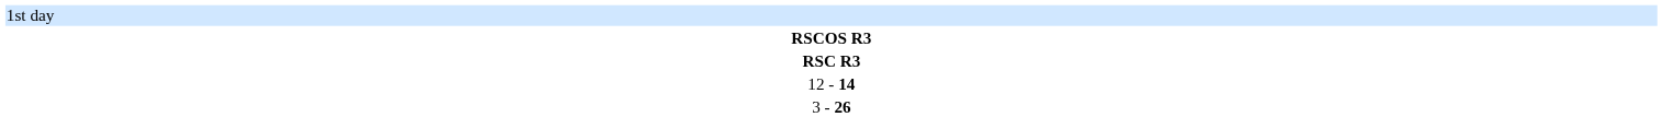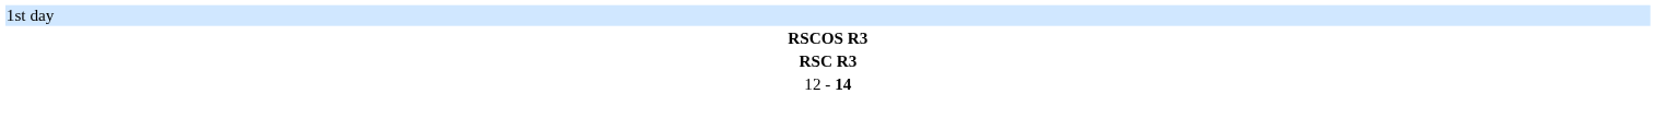- row: 3 - 26
